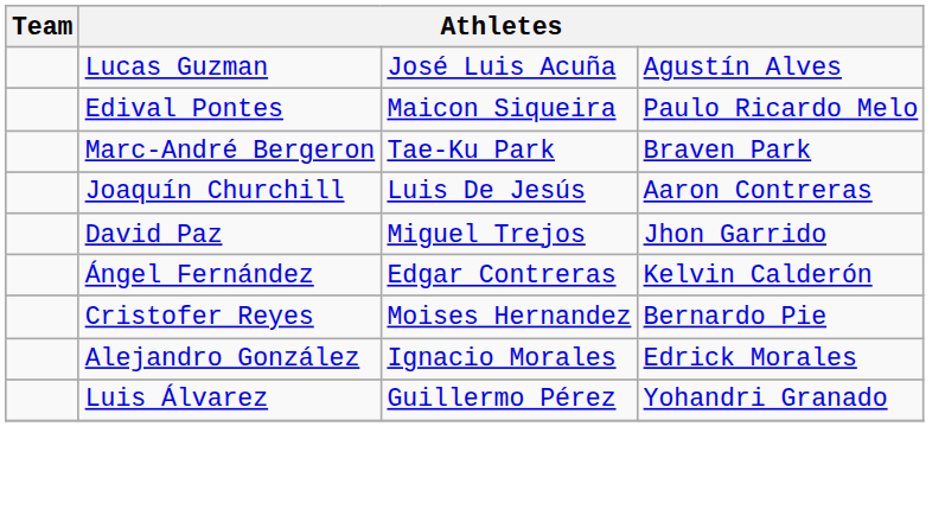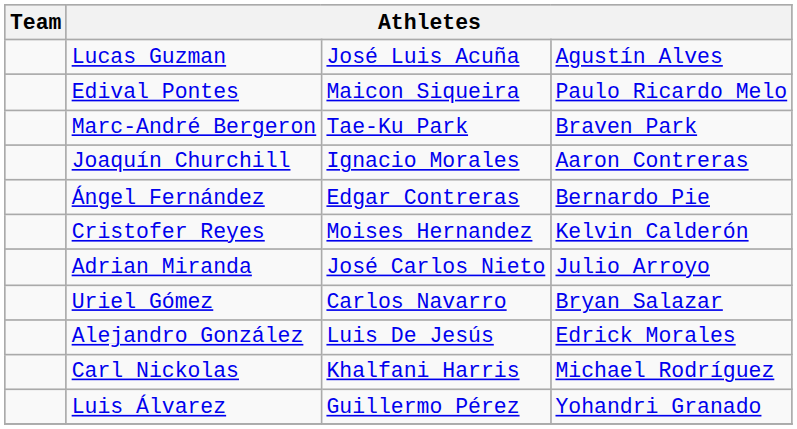Joaquín Churchill | column 3: Luis De Jesús -> Ignacio Morales
- row: David Paz | Miguel Trejos | Jhon Garrido
Ángel Fernández | column 4: Kelvin Calderón -> Bernardo Pie
Cristofer Reyes | column 4: Bernardo Pie -> Kelvin Calderón
+ row: Adrian Miranda | José Carlos Nieto | Julio Arroyo
+ row: Uriel Gómez | Carlos Navarro | Bryan Salazar
Alejandro González | column 3: Ignacio Morales -> Luis De Jesús
+ row: Carl Nickolas | Khalfani Harris | Michael Rodríguez
